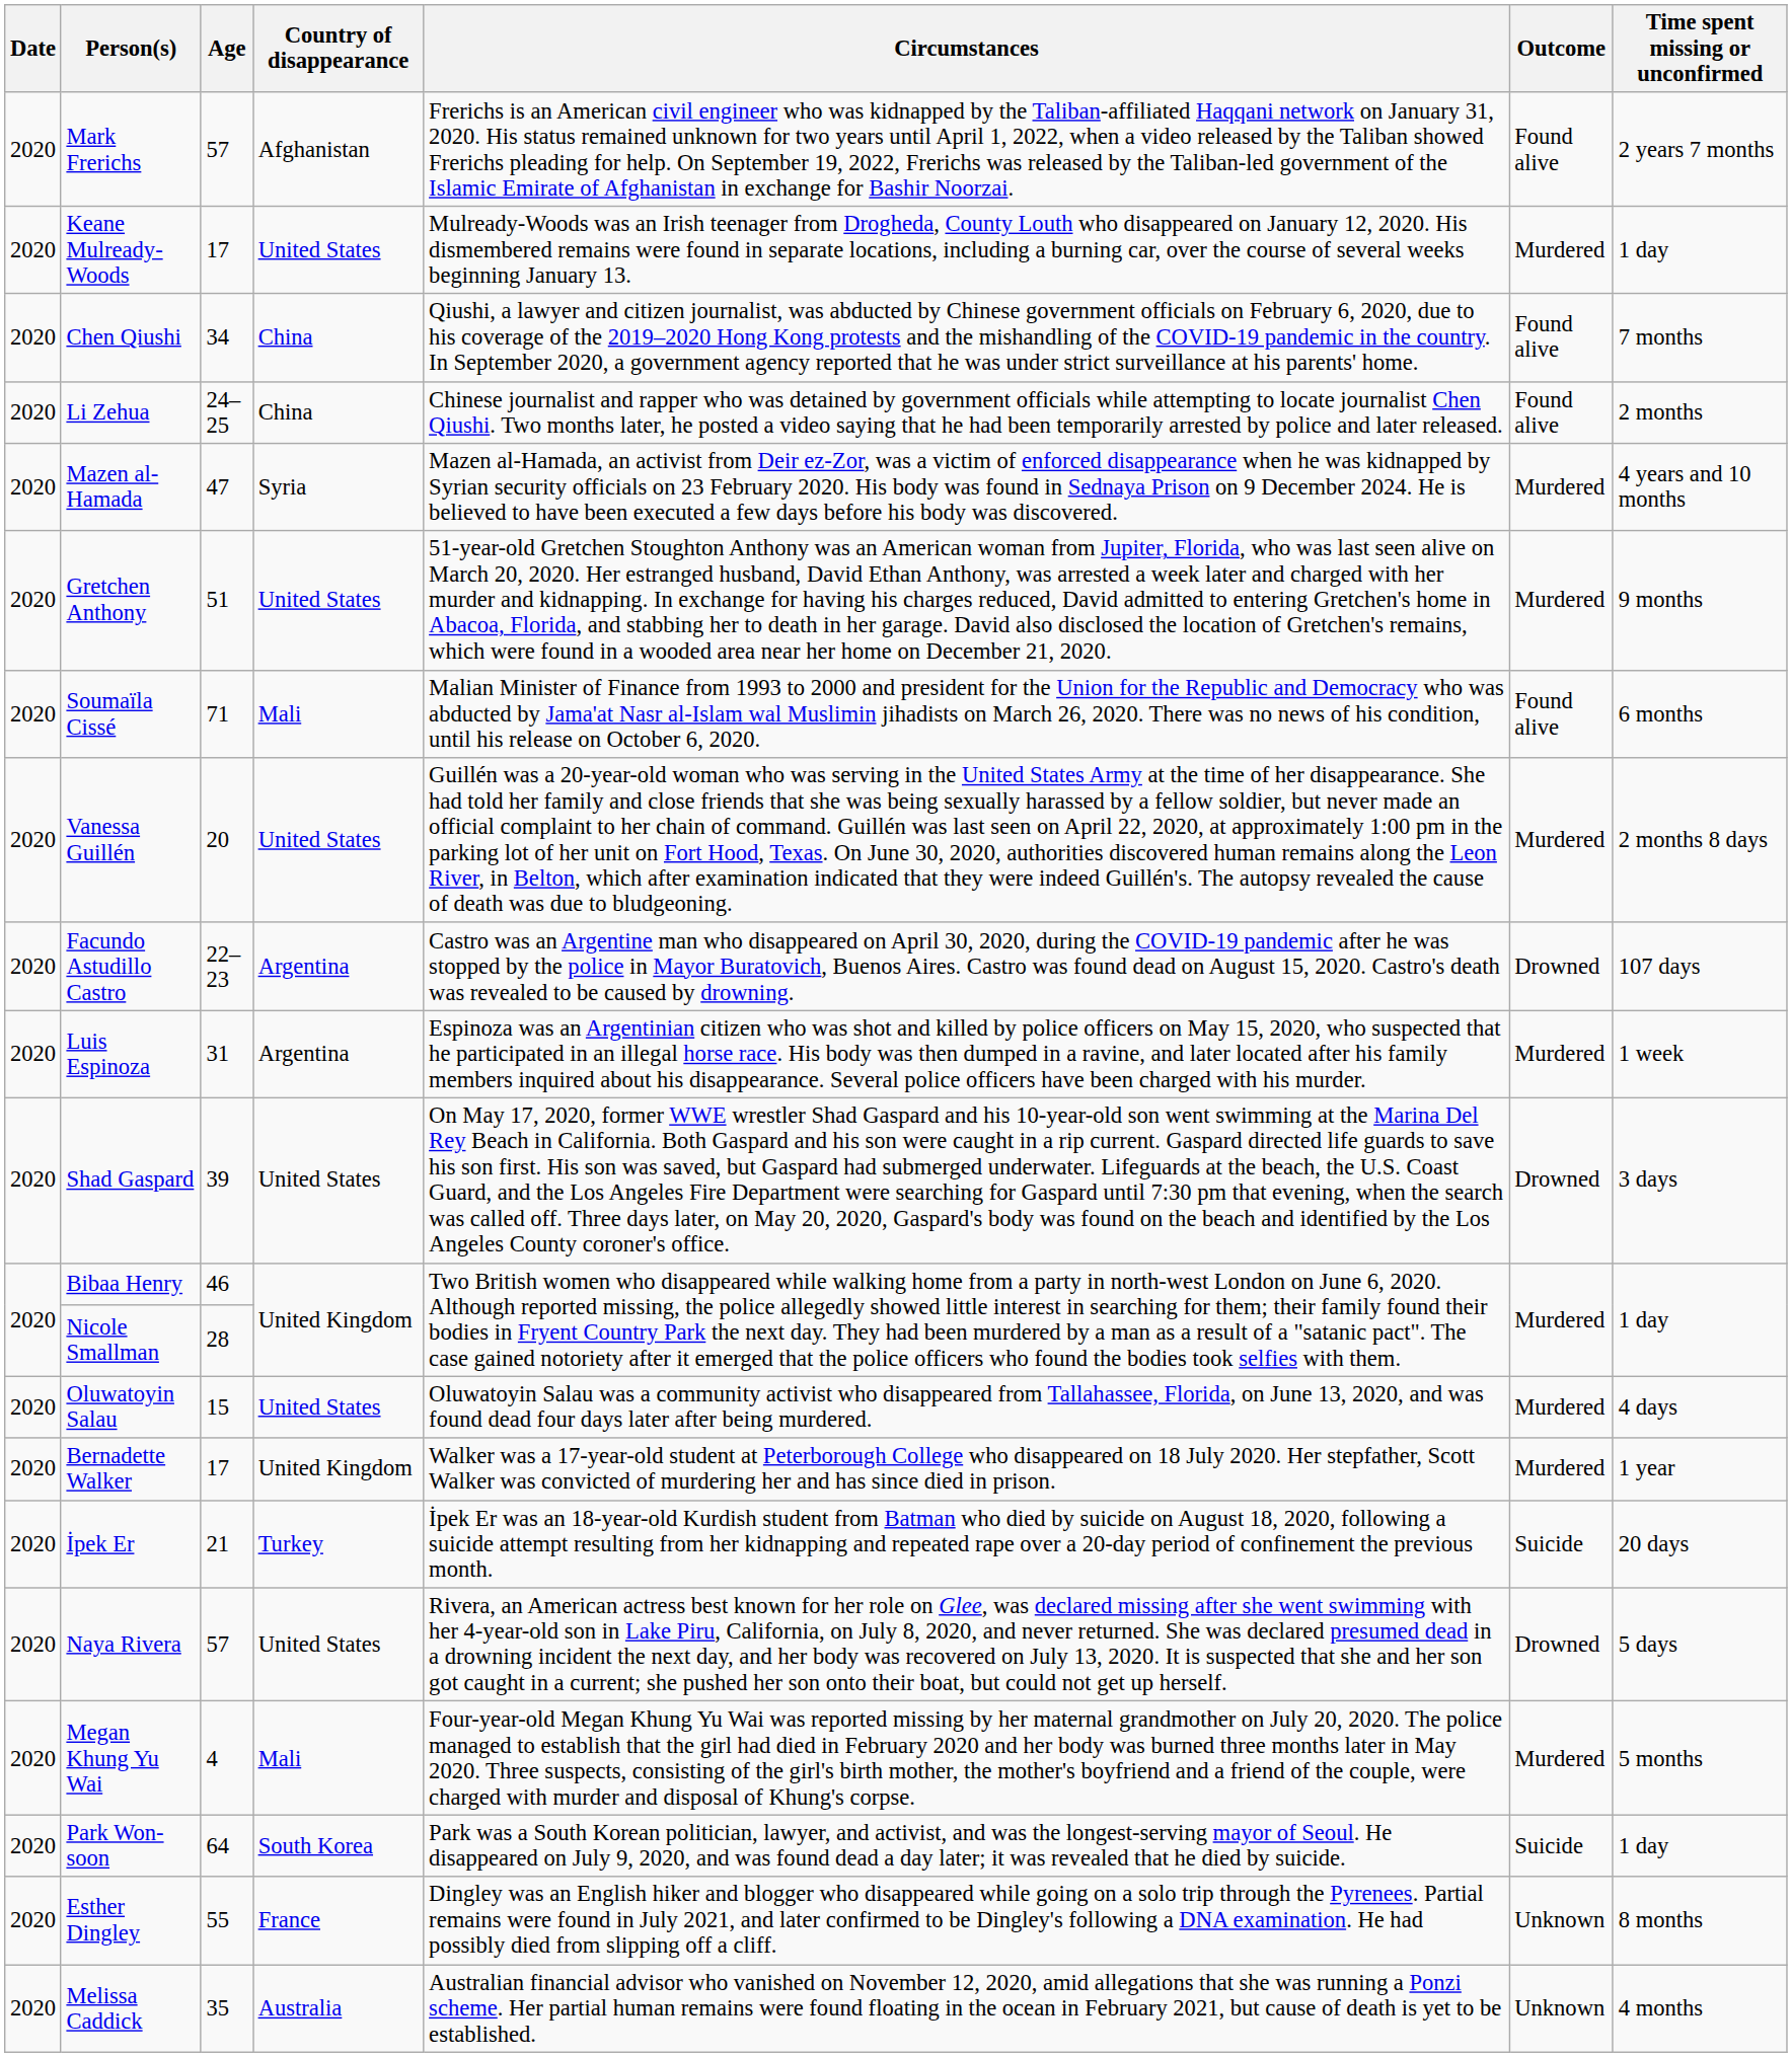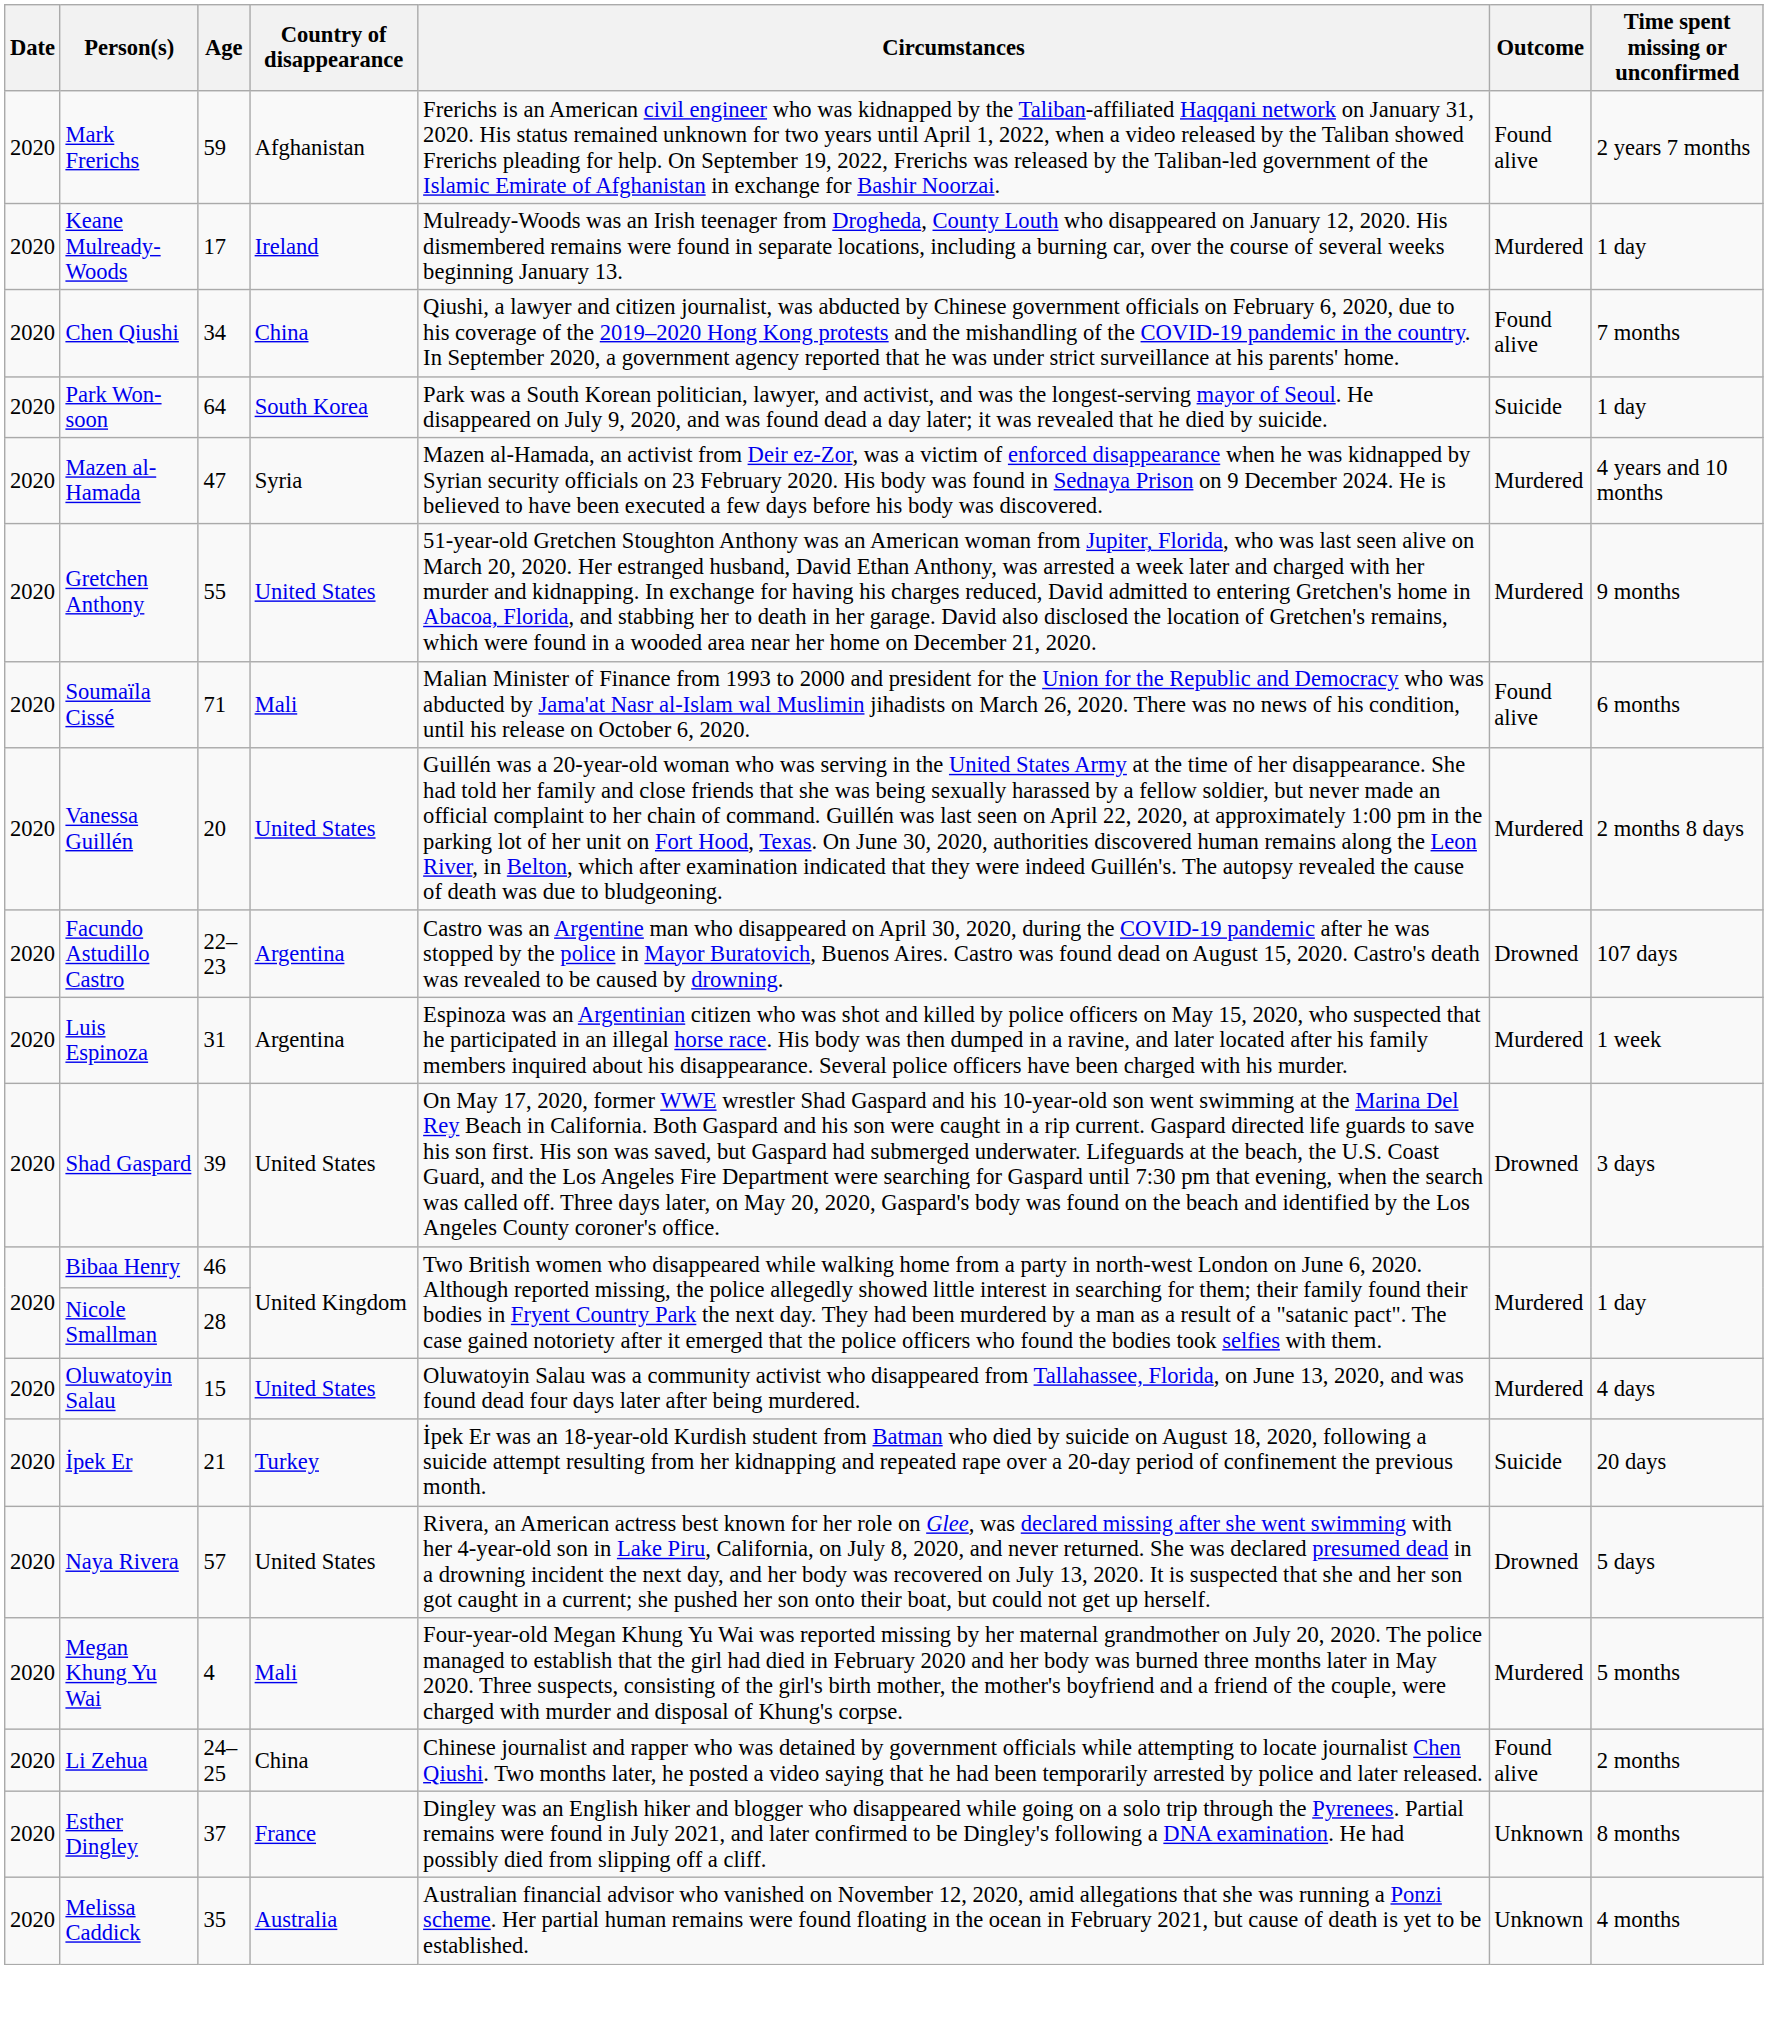Mark Frerichs | Age: 57 -> 59
Keane Mulready-Woods | Country of disappearance: United States -> Ireland
rows swapped: Li Zehua <-> Park Won-soon
Gretchen Anthony | Age: 51 -> 55
- row: 2020 | Bernadette Walker | 17 | United Kingdom | Walker was a 17-year-old student at Peterborough College who disappeared on 18 July 2020. Her stepfather, Scott Walker was convicted of murdering her and has since died in prison. | Murdered | 1 year
Esther Dingley | Age: 55 -> 37
